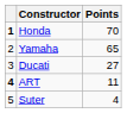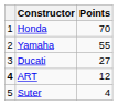Honda | column 1: bold -> normal
Yamaha | Points: 65 -> 55
ART | Points: 11 -> 12
